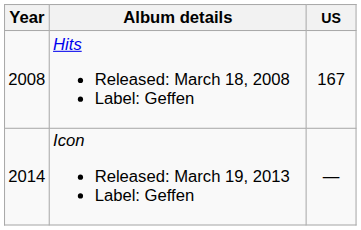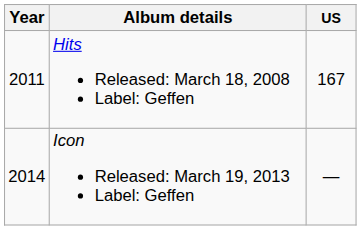Hits Released: March 18, 2008 Label: Geffen | Year: 2008 -> 2011
